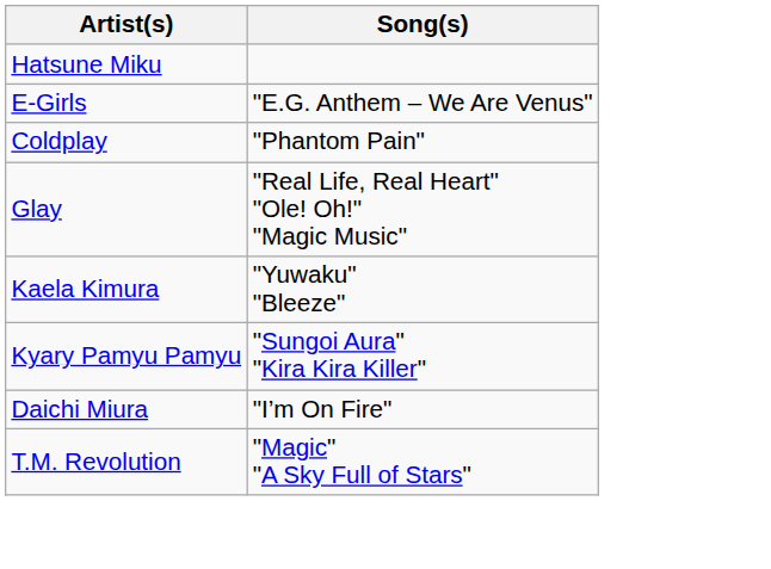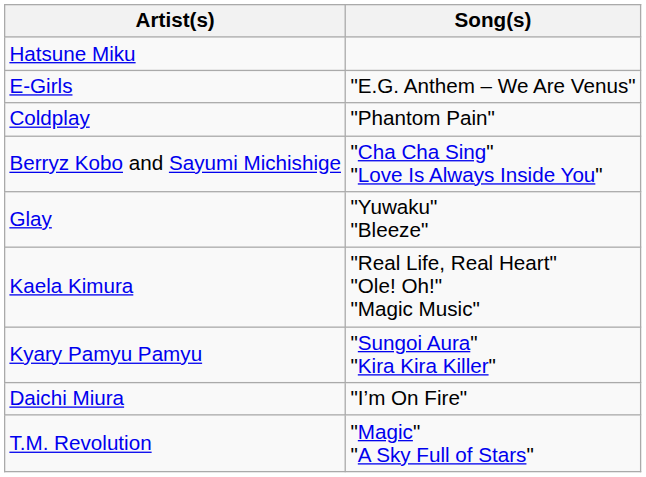+ row: Berryz Kobo and Sayumi Michishige | "Cha Cha Sing" "Love Is Always Inside You"
Glay | Song(s): "Real Life, Real Heart" "Ole! Oh!" "Magic Music" -> "Yuwaku" "Bleeze"
Kaela Kimura | Song(s): "Yuwaku" "Bleeze" -> "Real Life, Real Heart" "Ole! Oh!" "Magic Music"
